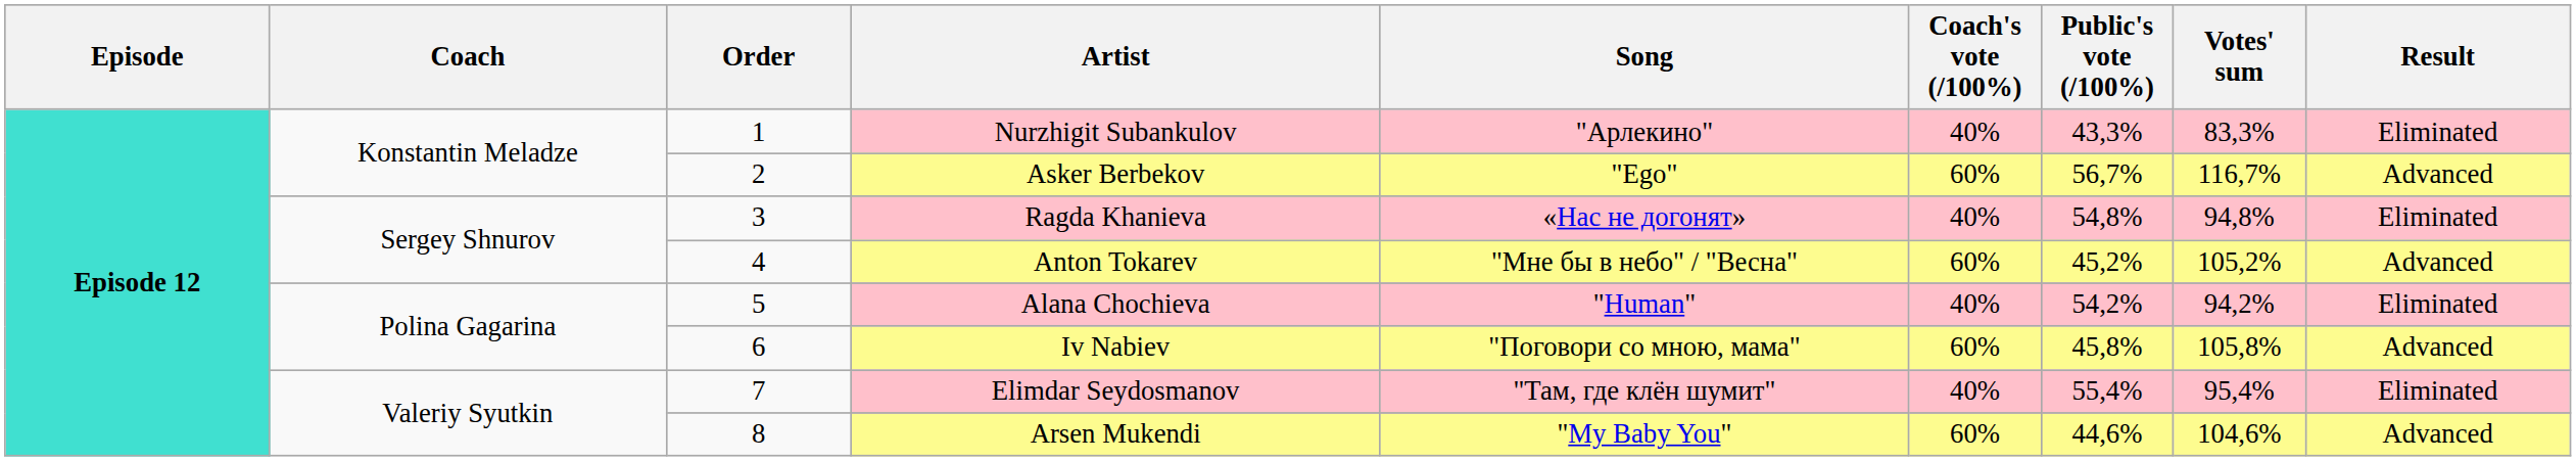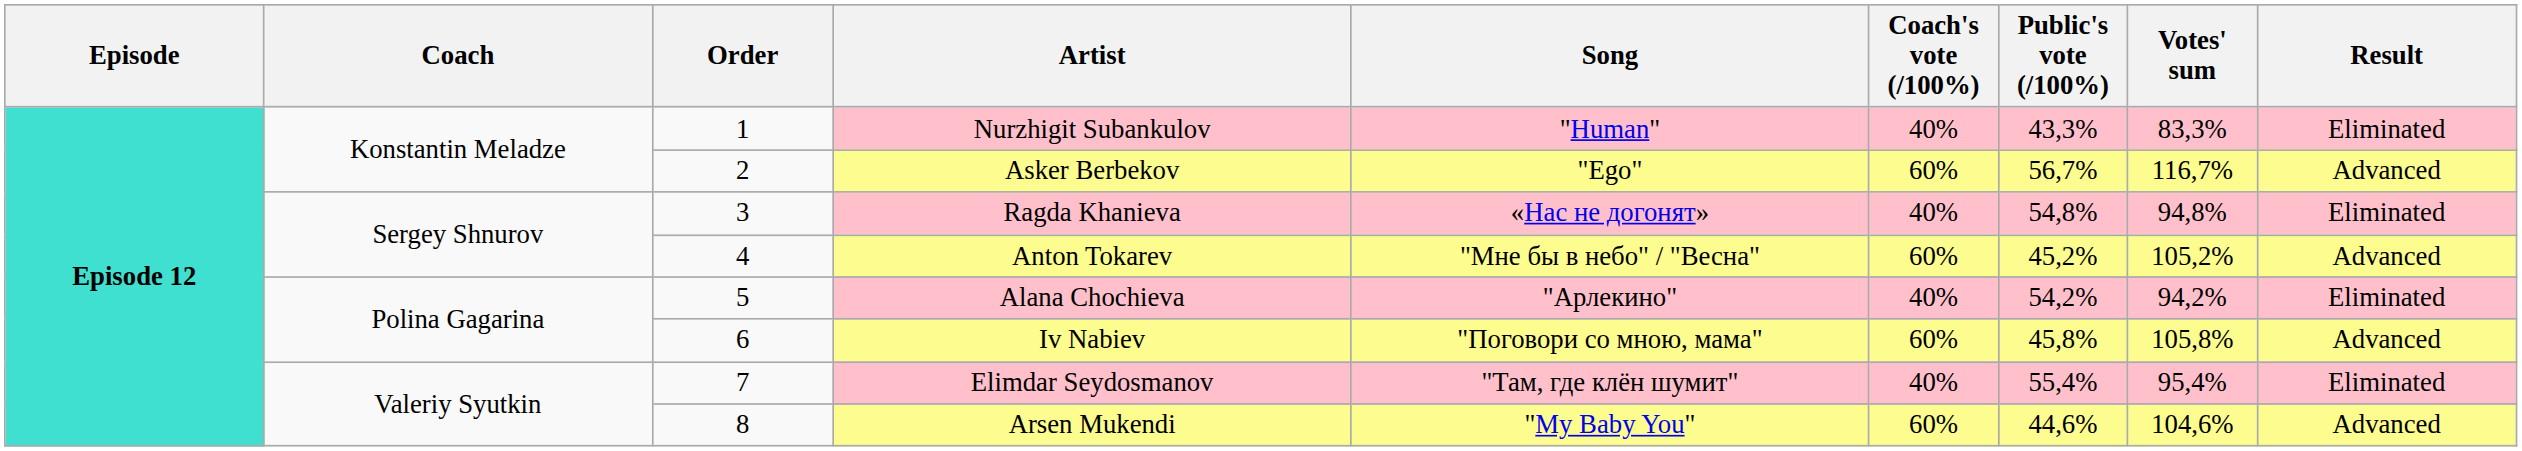Nurzhigit Subankulov | Song: "Арлекино" -> "Human"
Alana Chochieva | Song: "Human" -> "Арлекино"
